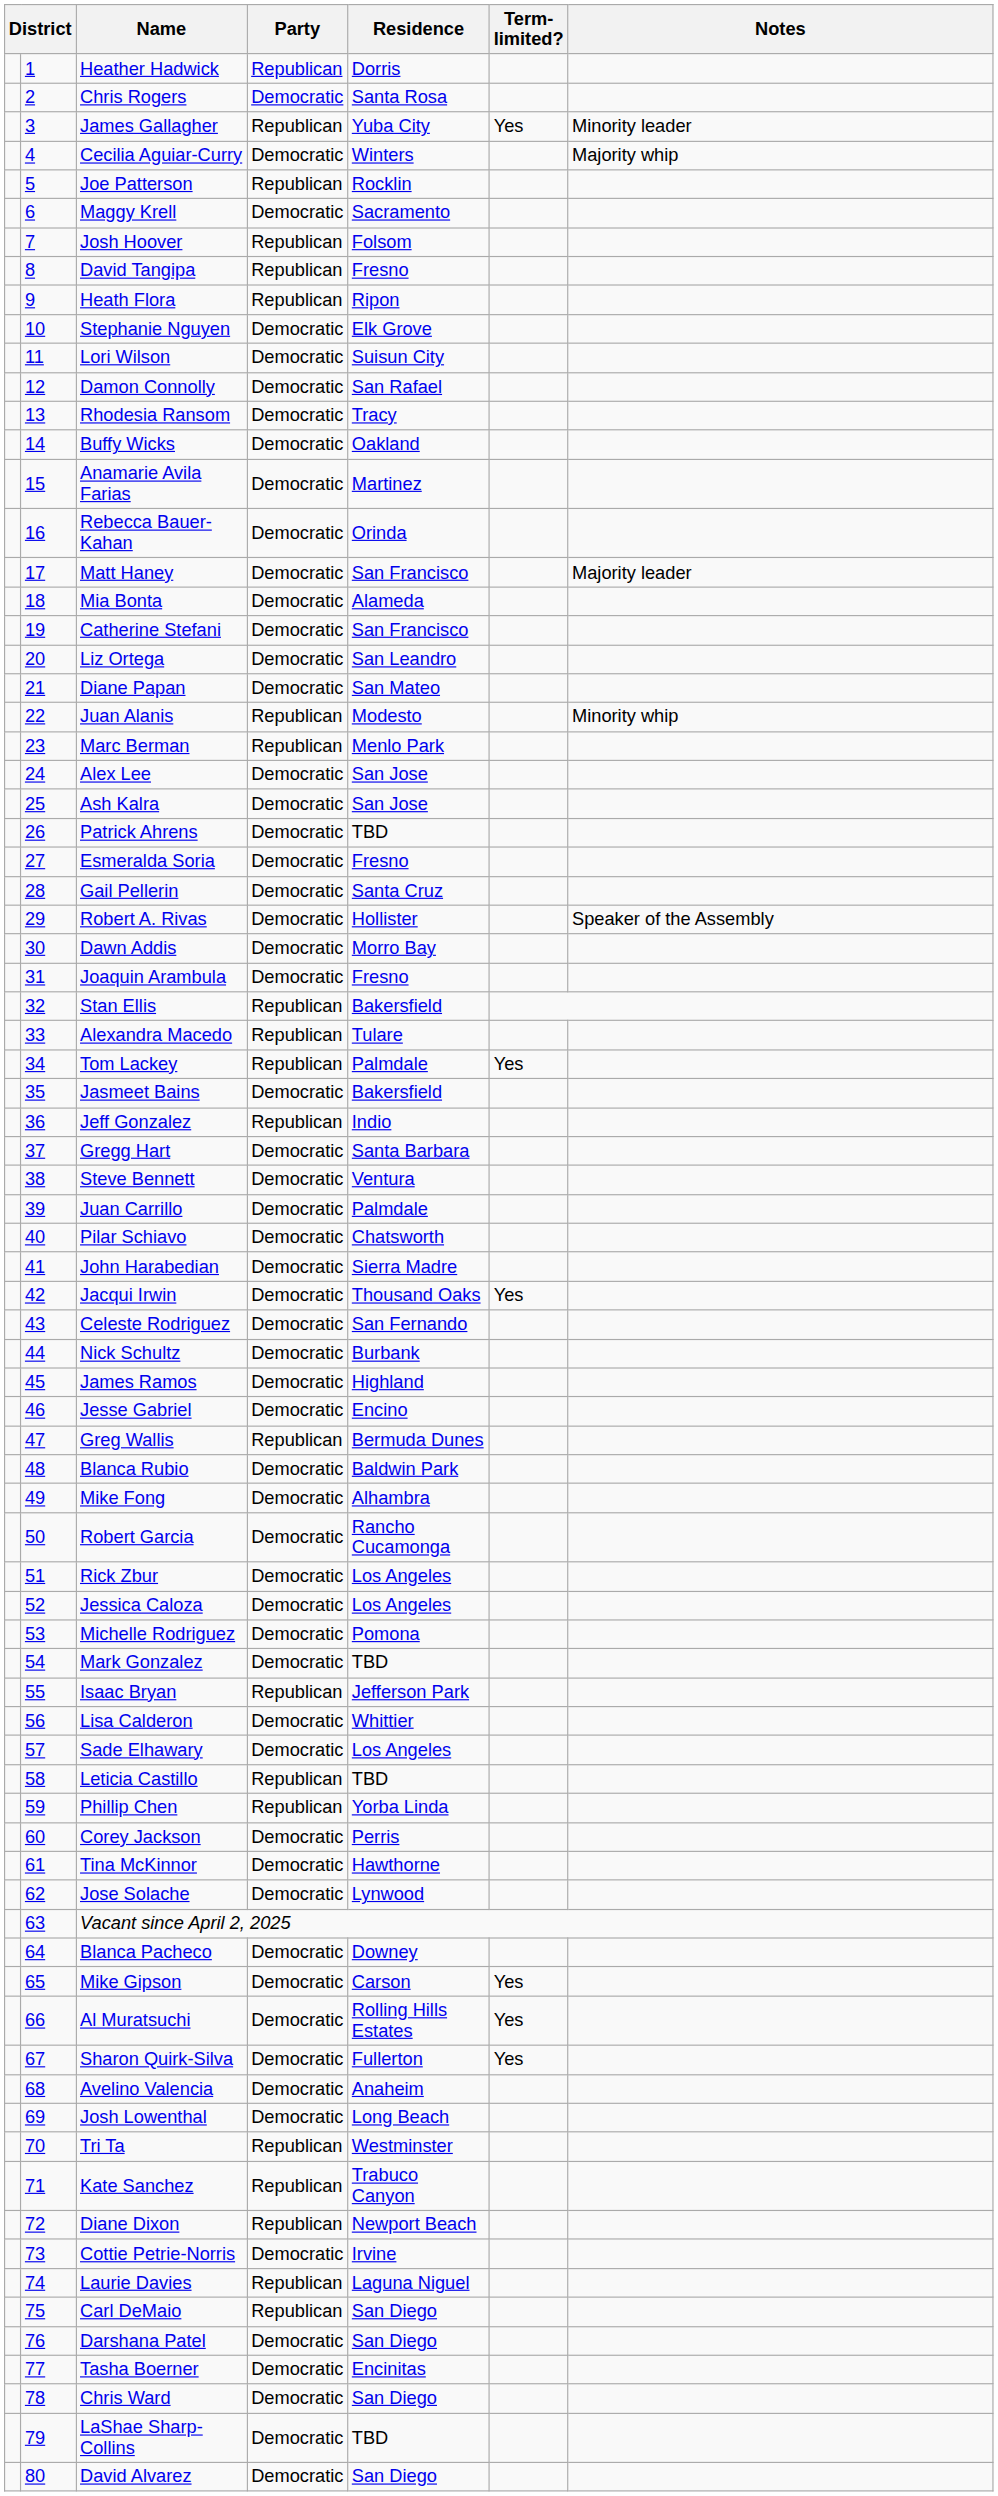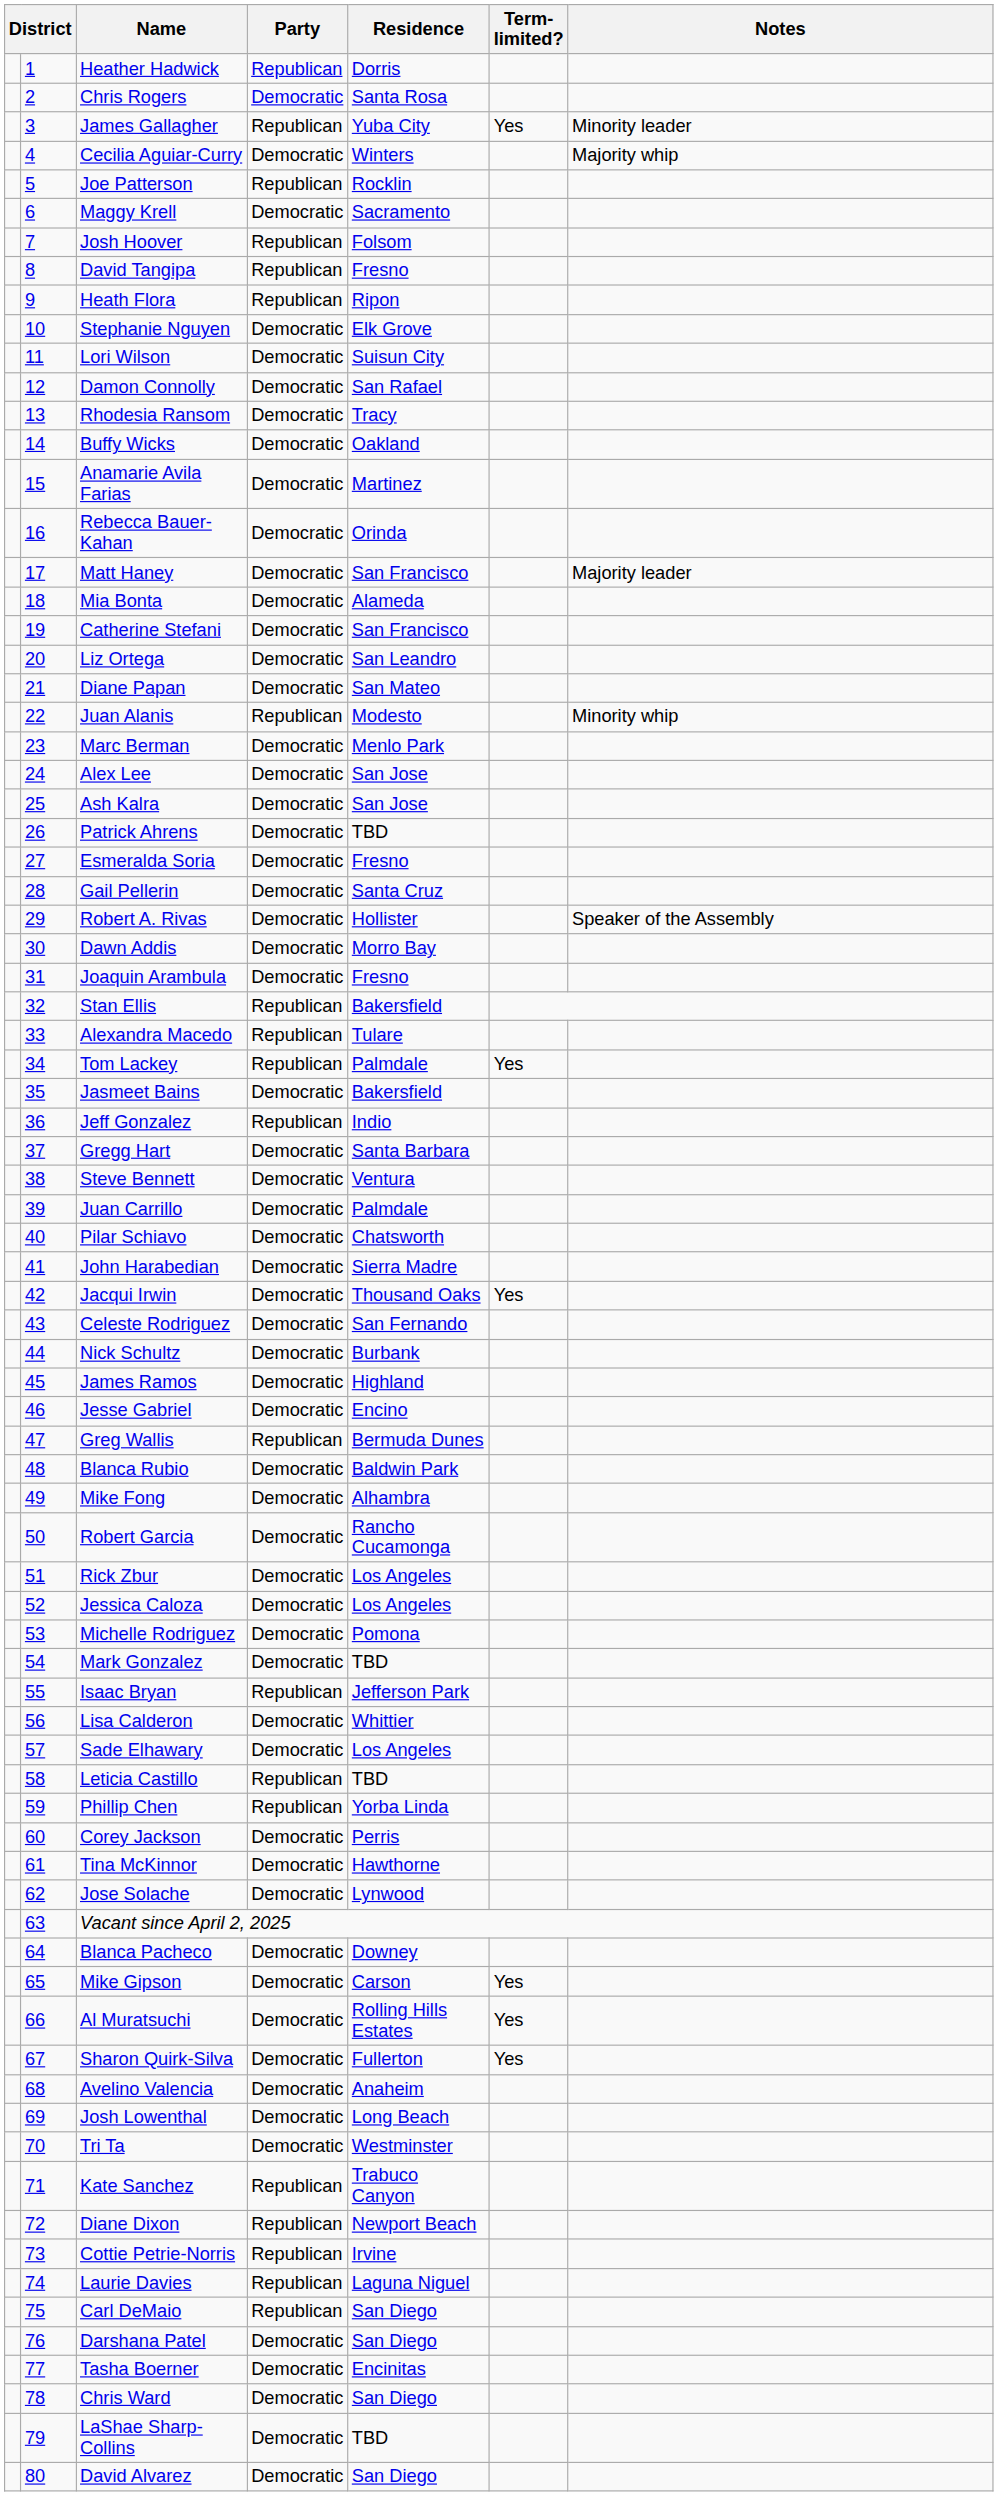Marc Berman | Party: Republican -> Democratic
Tri Ta | Party: Republican -> Democratic
Cottie Petrie-Norris | Party: Democratic -> Republican
